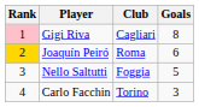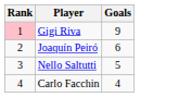- column: Club | Cagliari | Roma | Foggia | Torino
Gigi Riva | Goals: 8 -> 9
Joaquín Peiró | Rank: gold background -> no background
Carlo Facchin | Goals: 3 -> 4
